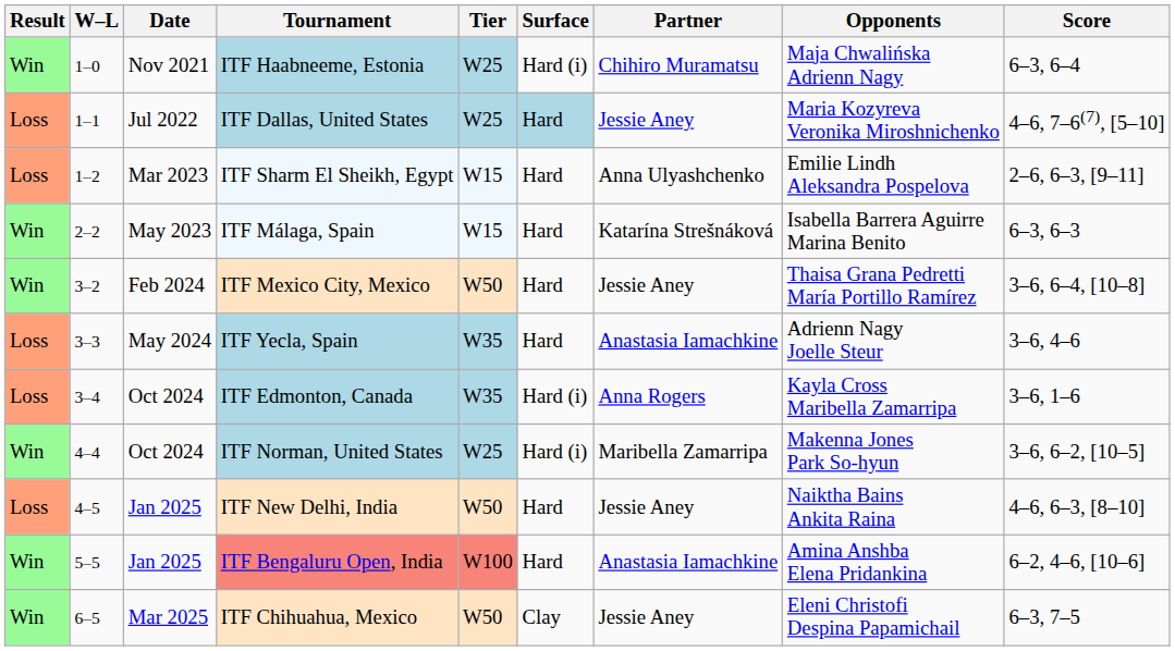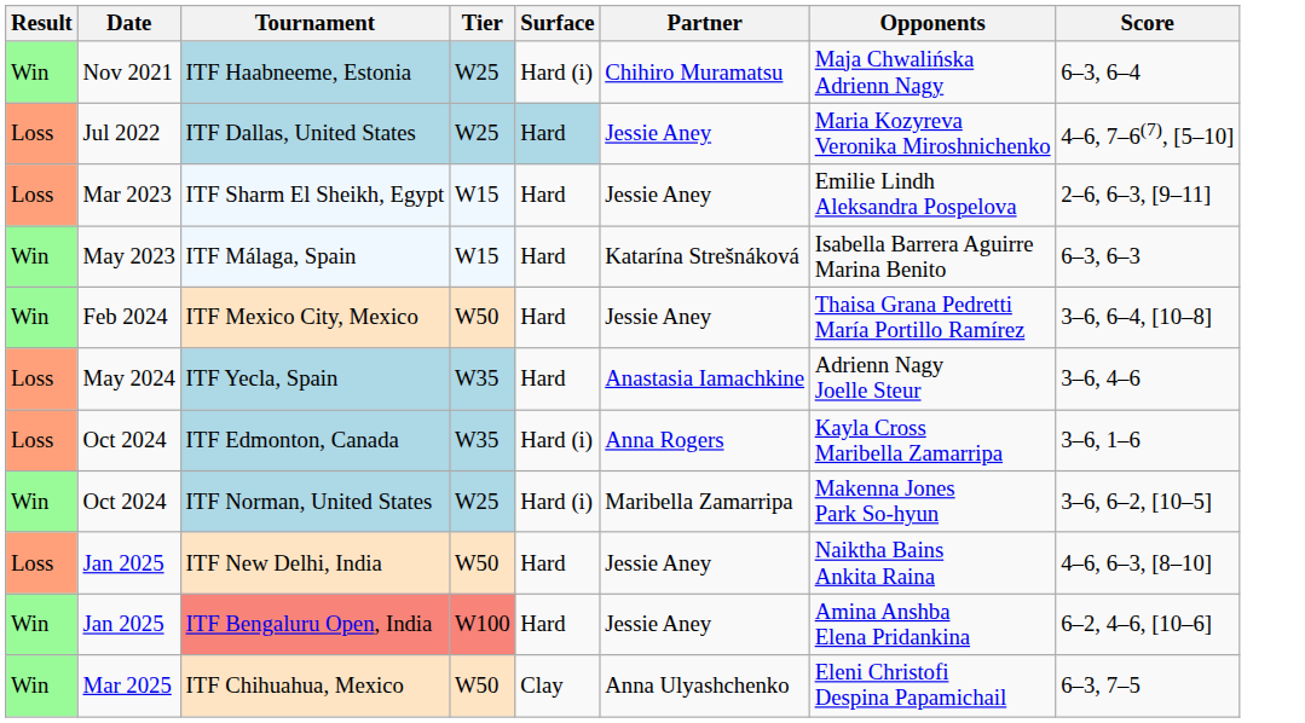- column: W–L | 1–0 | 1–1 | 1–2 | 2–2 | 3–2 | 3–3 | 3–4 | 4–4 | 4–5 | 5–5 | 6–5
ITF Sharm El Sheikh, Egypt | Partner: Anna Ulyashchenko -> Jessie Aney
ITF Bengaluru Open, India | Partner: Anastasia Iamachkine -> Jessie Aney
ITF Chihuahua, Mexico | Partner: Jessie Aney -> Anna Ulyashchenko
